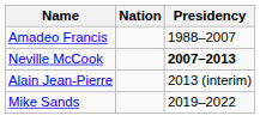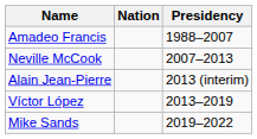Neville McCook | Presidency: bold -> normal
+ row: Víctor López | 2013–2019
